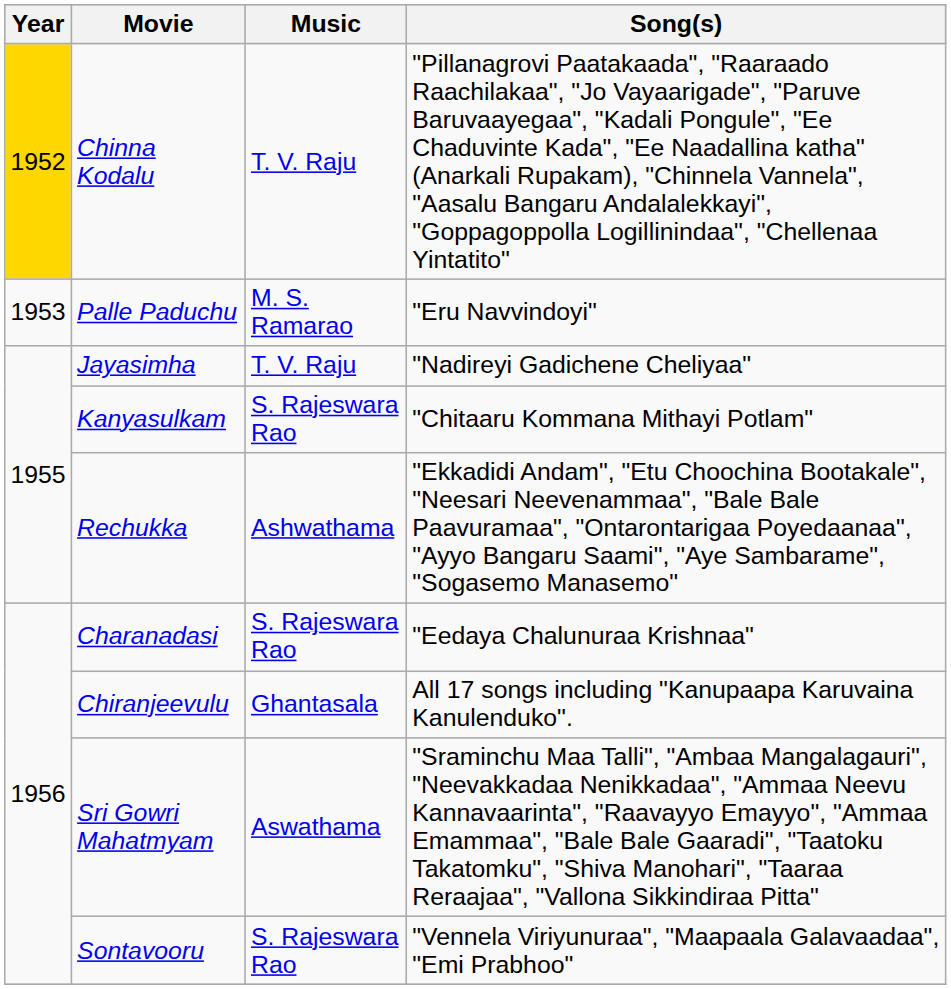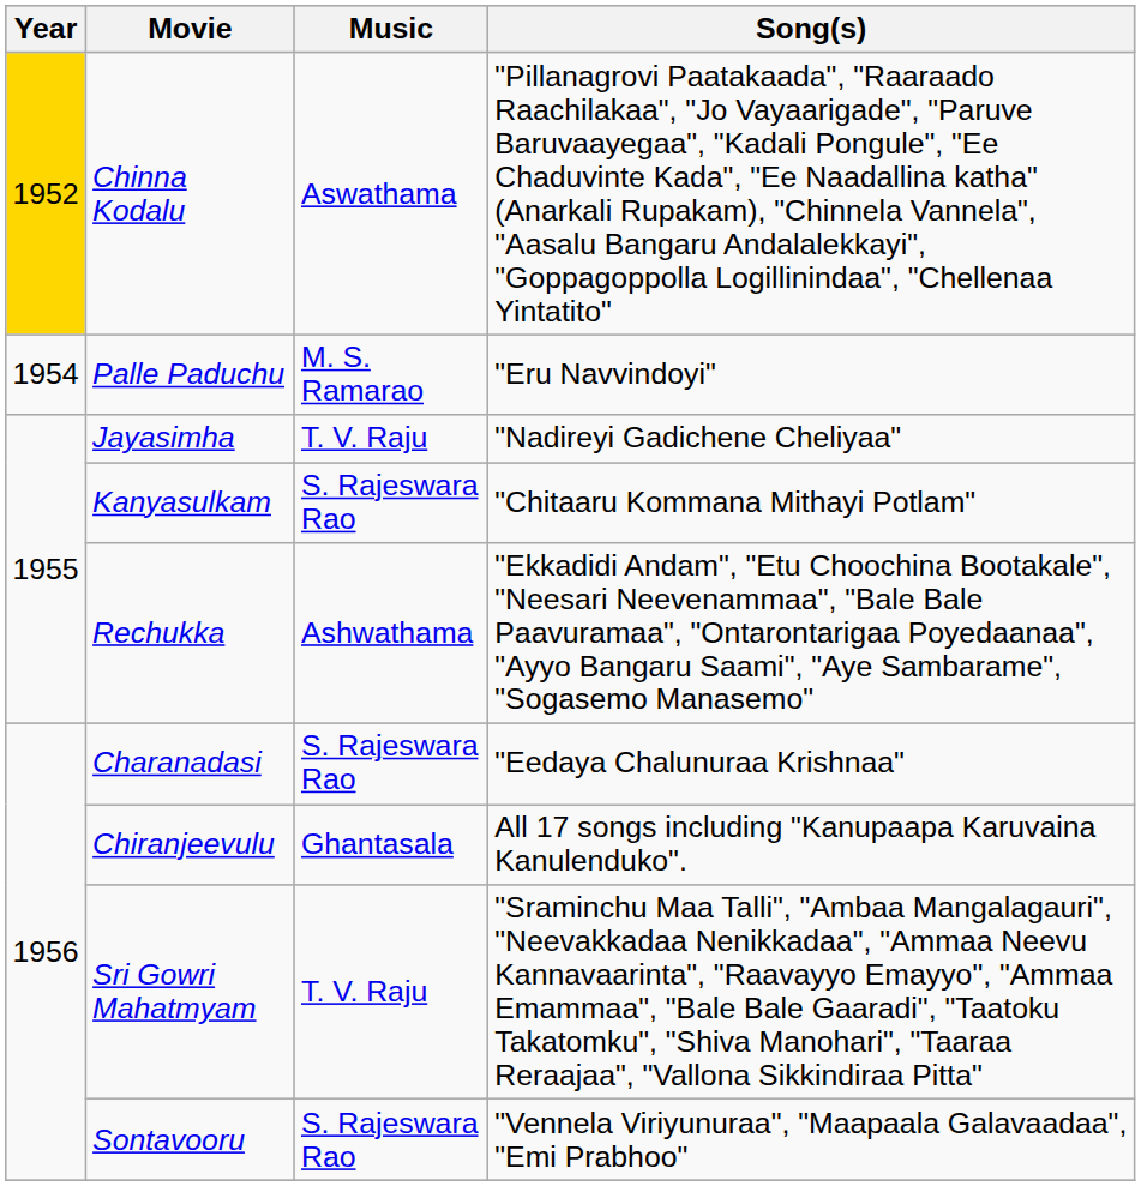Chinna Kodalu | Music: T. V. Raju -> Aswathama
Palle Paduchu | Year: 1953 -> 1954
Sri Gowri Mahatmyam | Music: Aswathama -> T. V. Raju
